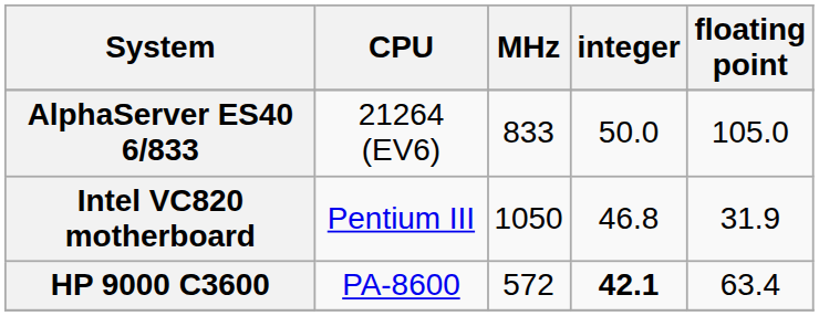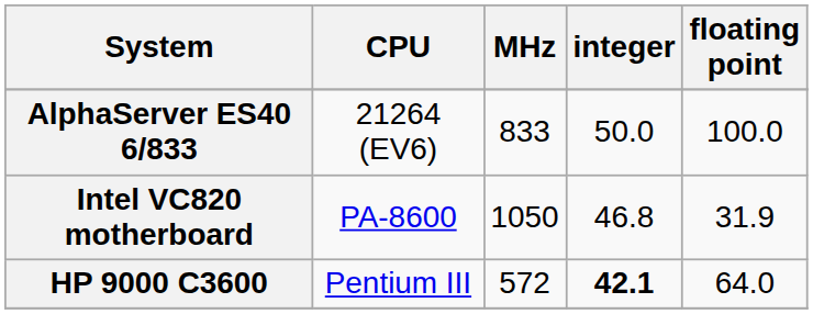AlphaServer ES40 6/833 | floating point: 105.0 -> 100.0
Intel VC820 motherboard | CPU: Pentium III -> PA-8600
HP 9000 C3600 | CPU: PA-8600 -> Pentium III
HP 9000 C3600 | floating point: 63.4 -> 64.0
